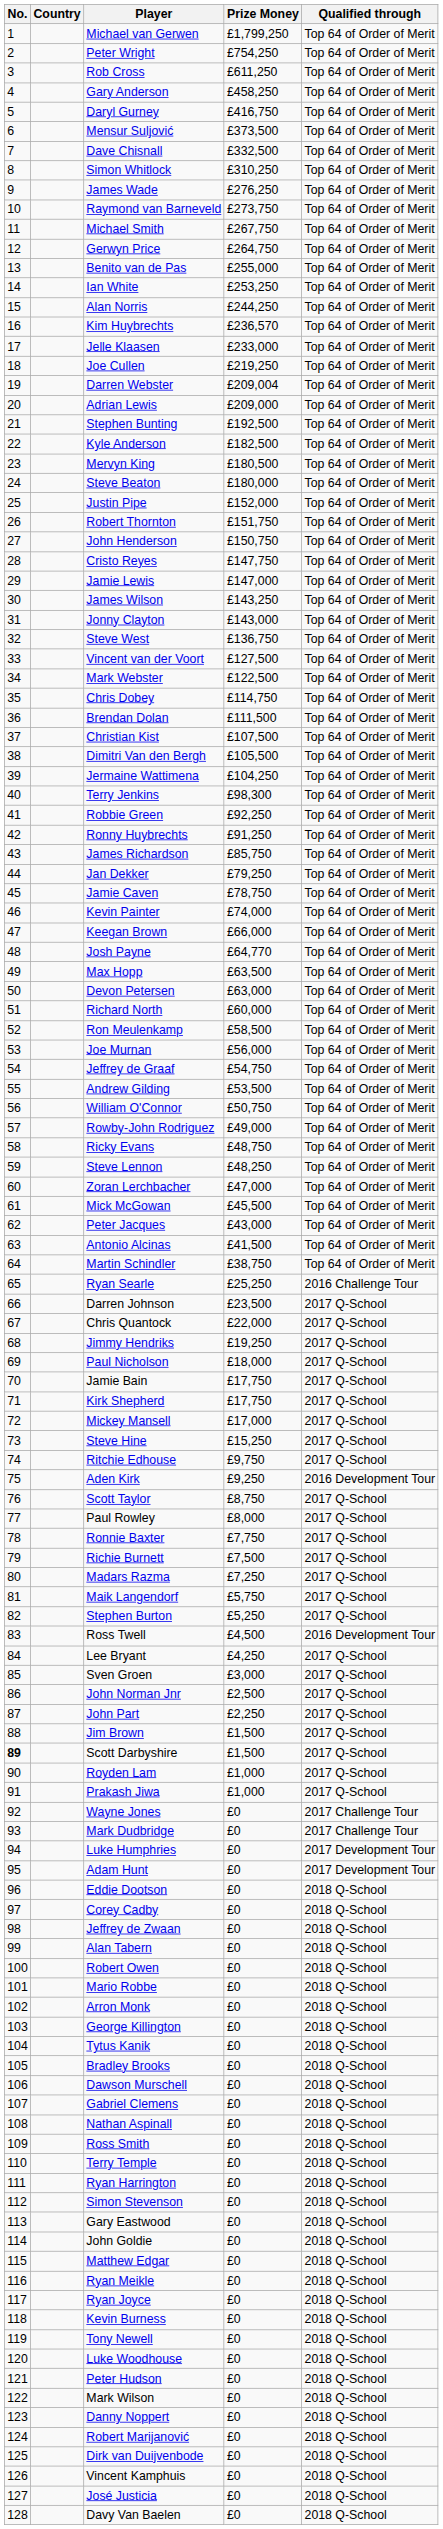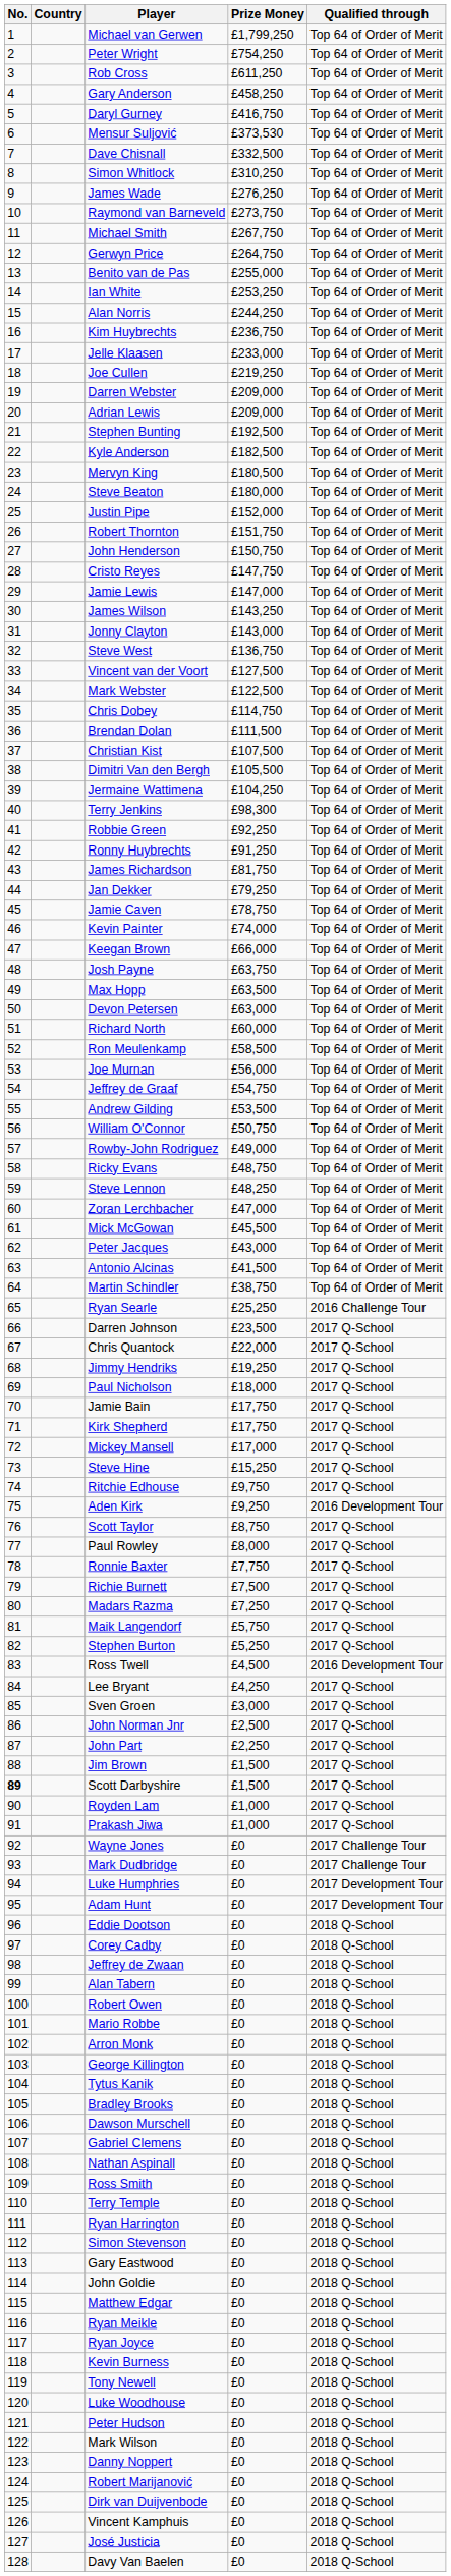Mensur Suljović | Prize Money: £373,500 -> £373,530
Kim Huybrechts | Prize Money: £236,570 -> £236,750
Darren Webster | Prize Money: £209,004 -> £209,000
James Richardson | Prize Money: £85,750 -> £81,750
Josh Payne | Prize Money: £64,770 -> £63,750
